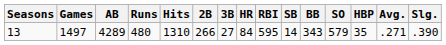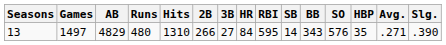13 | AB: 4289 -> 4829
13 | SO: 579 -> 576
